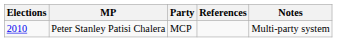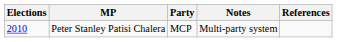columns swapped: Notes <-> References
